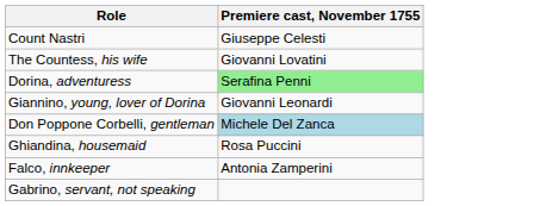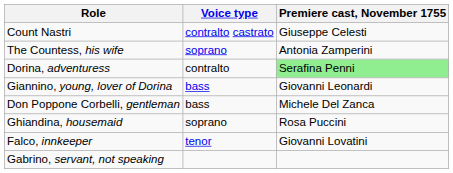+ column: Voice type | contralto castrato | soprano | contralto | bass | bass | soprano | tenor
The Countess, his wife | Premiere cast, November 1755: Giovanni Lovatini -> Antonia Zamperini
Don Poppone Corbelli, gentleman | Premiere cast, November 1755: lightblue background -> no background
Falco, innkeeper | Premiere cast, November 1755: Antonia Zamperini -> Giovanni Lovatini
